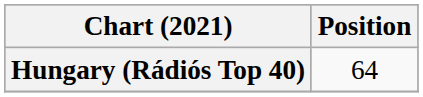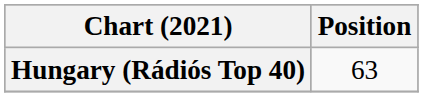Hungary (Rádiós Top 40) | Position: 64 -> 63
